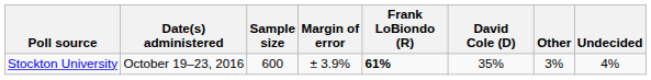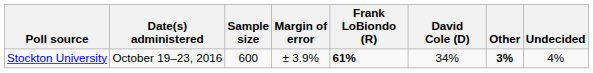Stockton University | David Cole (D): 35% -> 34%
Stockton University | Other: normal -> bold
